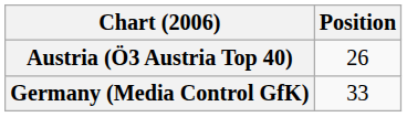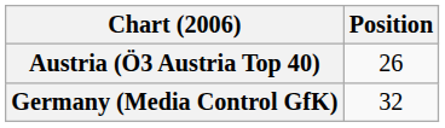Germany (Media Control GfK) | Position: 33 -> 32
